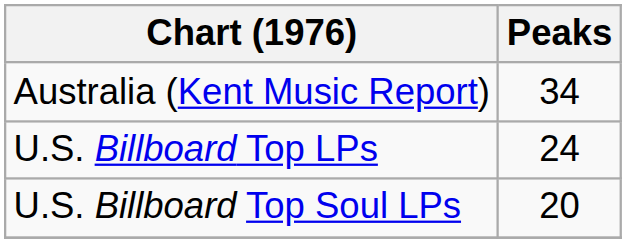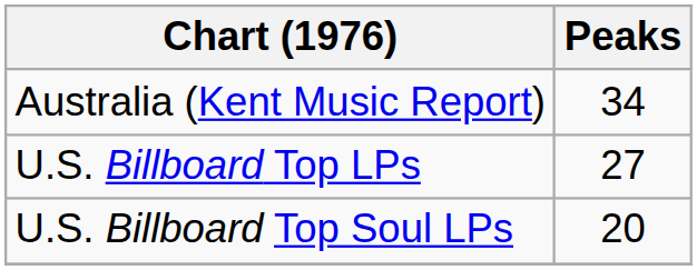U.S. Billboard Top LPs | Peaks: 24 -> 27
